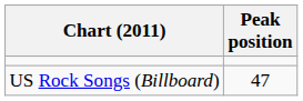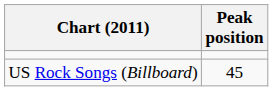US Rock Songs (Billboard) | Peak position: 47 -> 45
